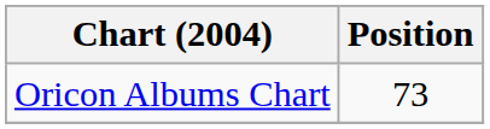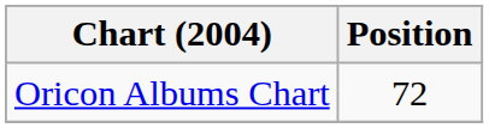Oricon Albums Chart | Position: 73 -> 72
